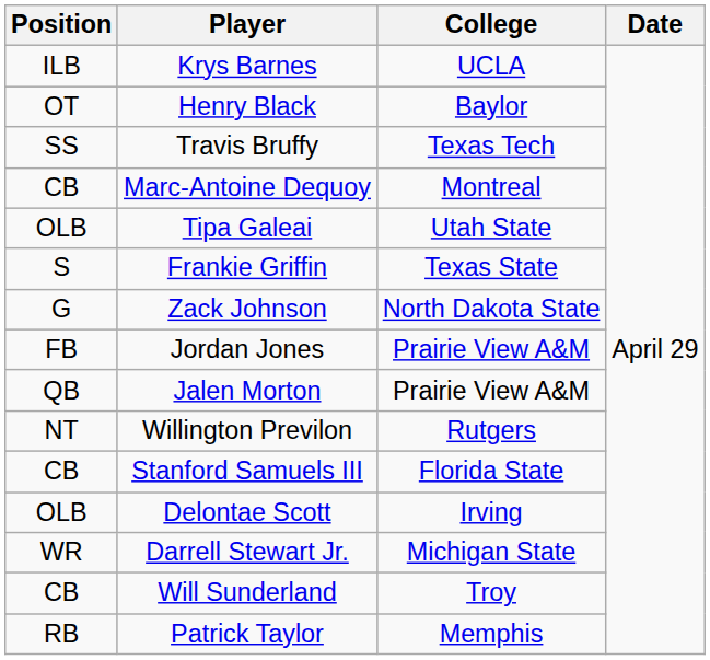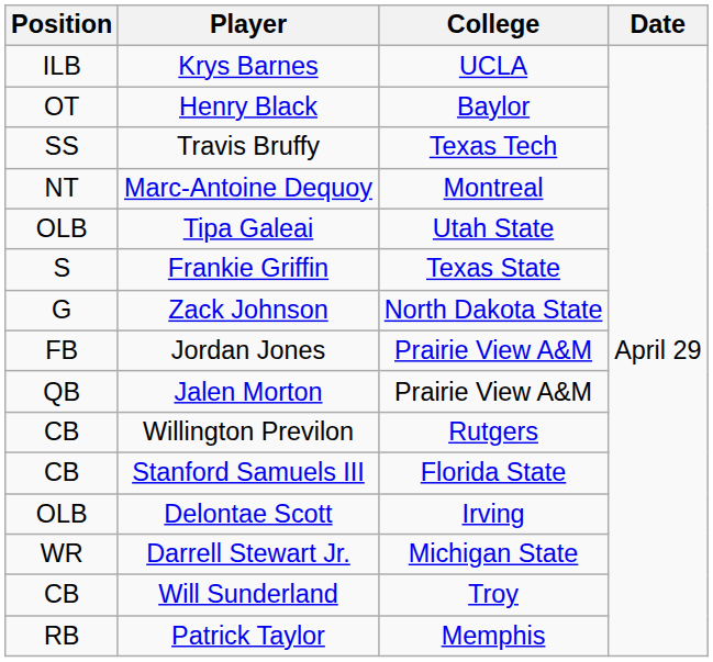Marc-Antoine Dequoy | Position: CB -> NT
Willington Previlon | Position: NT -> CB
